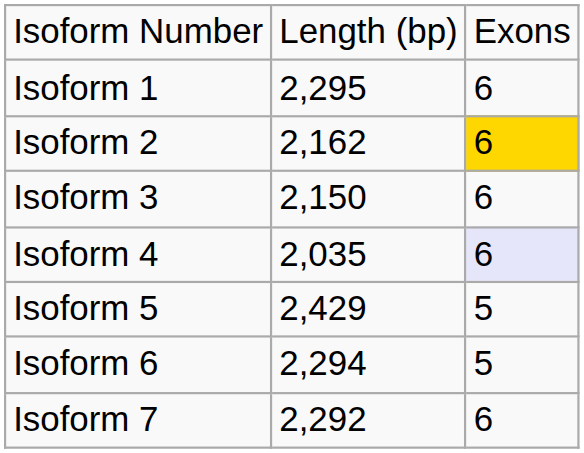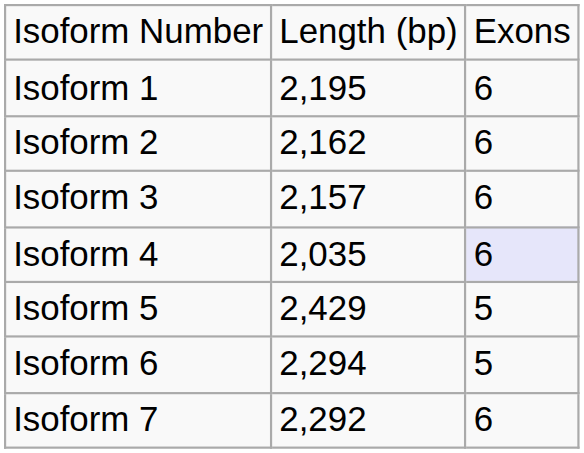Isoform 1 | column 2: 2,295 -> 2,195
Isoform 2 | column 3: gold background -> no background
Isoform 3 | column 2: 2,150 -> 2,157
